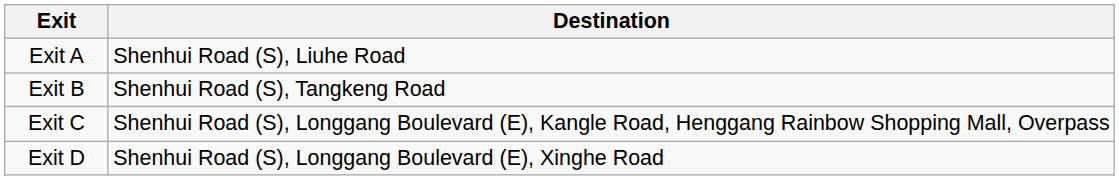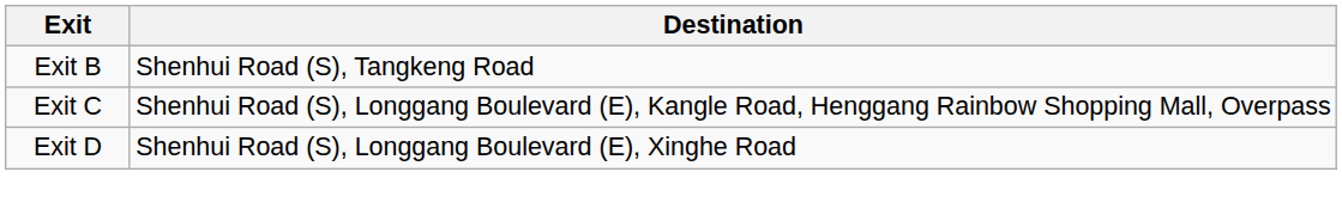- row: Exit A | Shenhui Road (S), Liuhe Road
